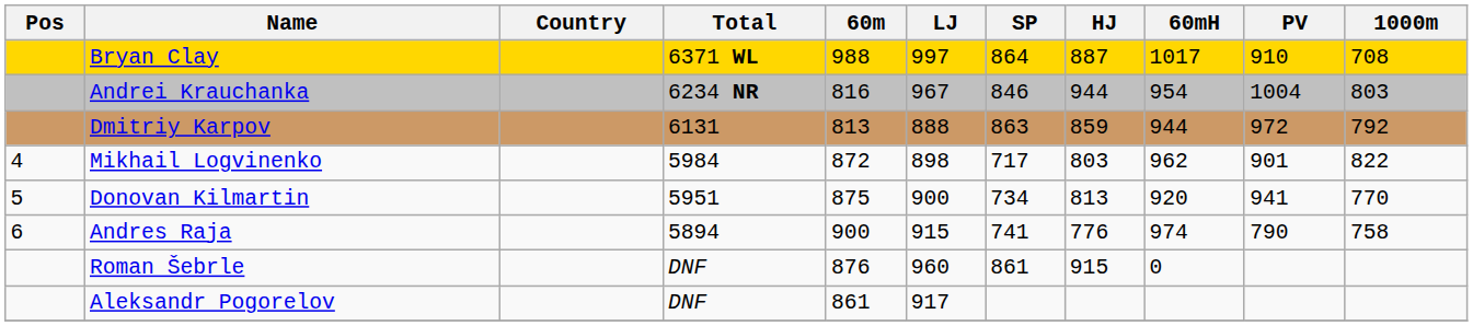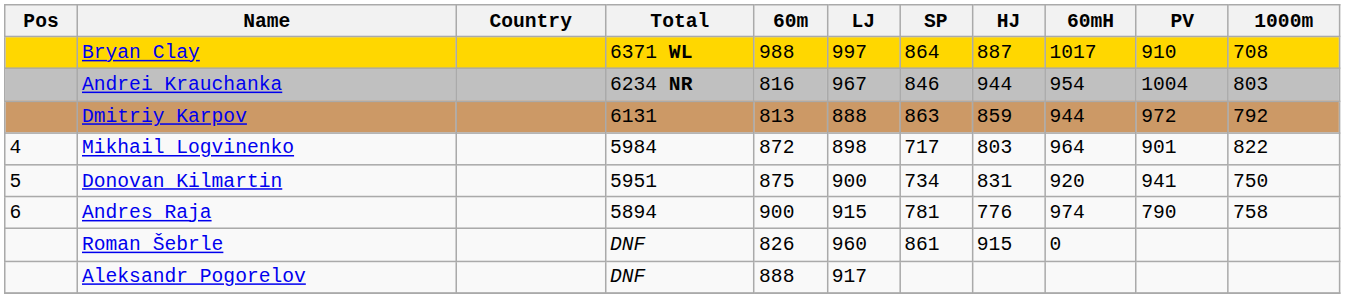Mikhail Logvinenko | 60mH: 962 -> 964
Donovan Kilmartin | HJ: 813 -> 831
Donovan Kilmartin | 1000m: 770 -> 750
Andres Raja | SP: 741 -> 781
Roman Šebrle | 60m: 876 -> 826
Aleksandr Pogorelov | 60m: 861 -> 888
